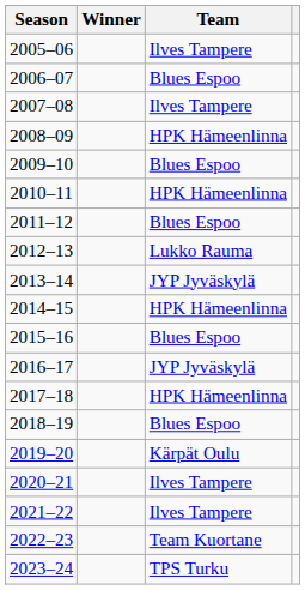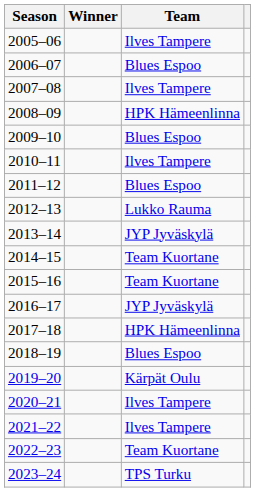2010–11 | Team: HPK Hämeenlinna -> Ilves Tampere
2014–15 | Team: HPK Hämeenlinna -> Team Kuortane
2015–16 | Team: Blues Espoo -> Team Kuortane
